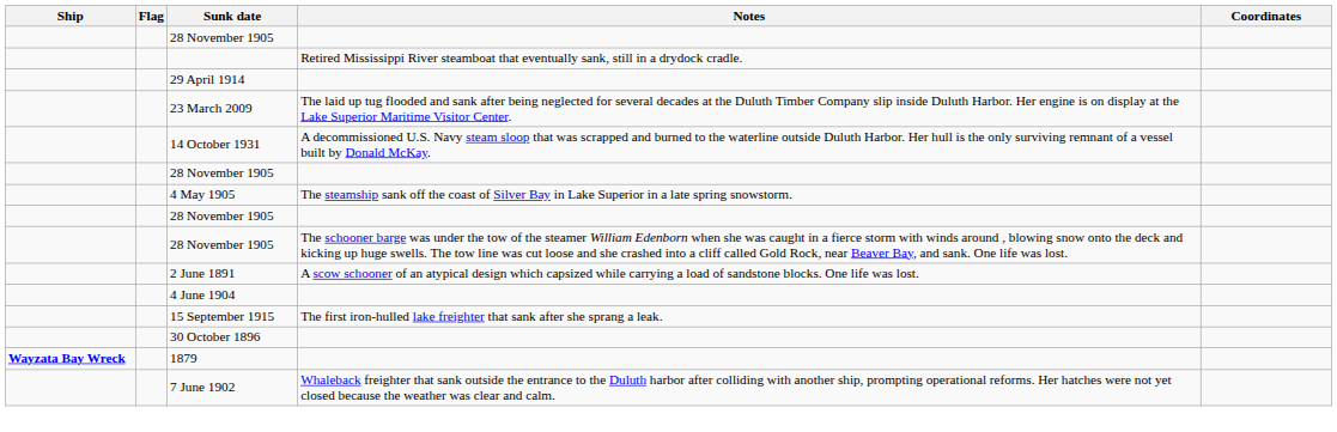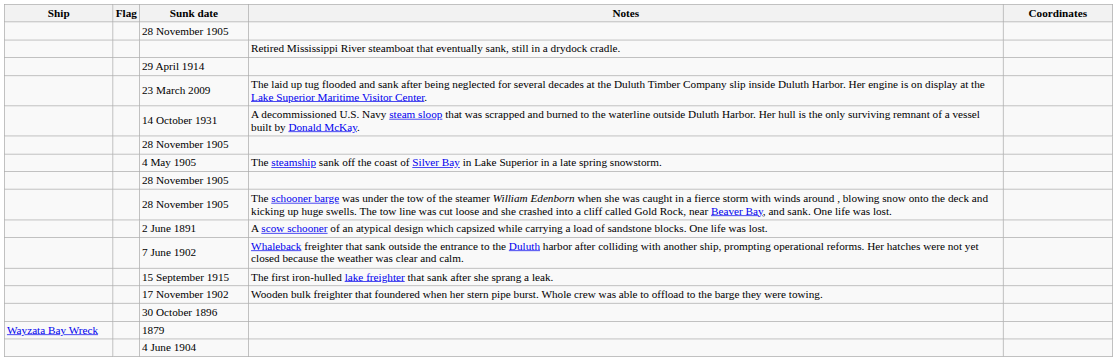rows swapped: 4 June 1904 <-> 7 June 1902
+ row: 17 November 1902 | Wooden bulk freighter that foundered when her stern pipe burst. Whole crew was able to offload to the barge they were towing.
1879 | Ship: bold -> normal
